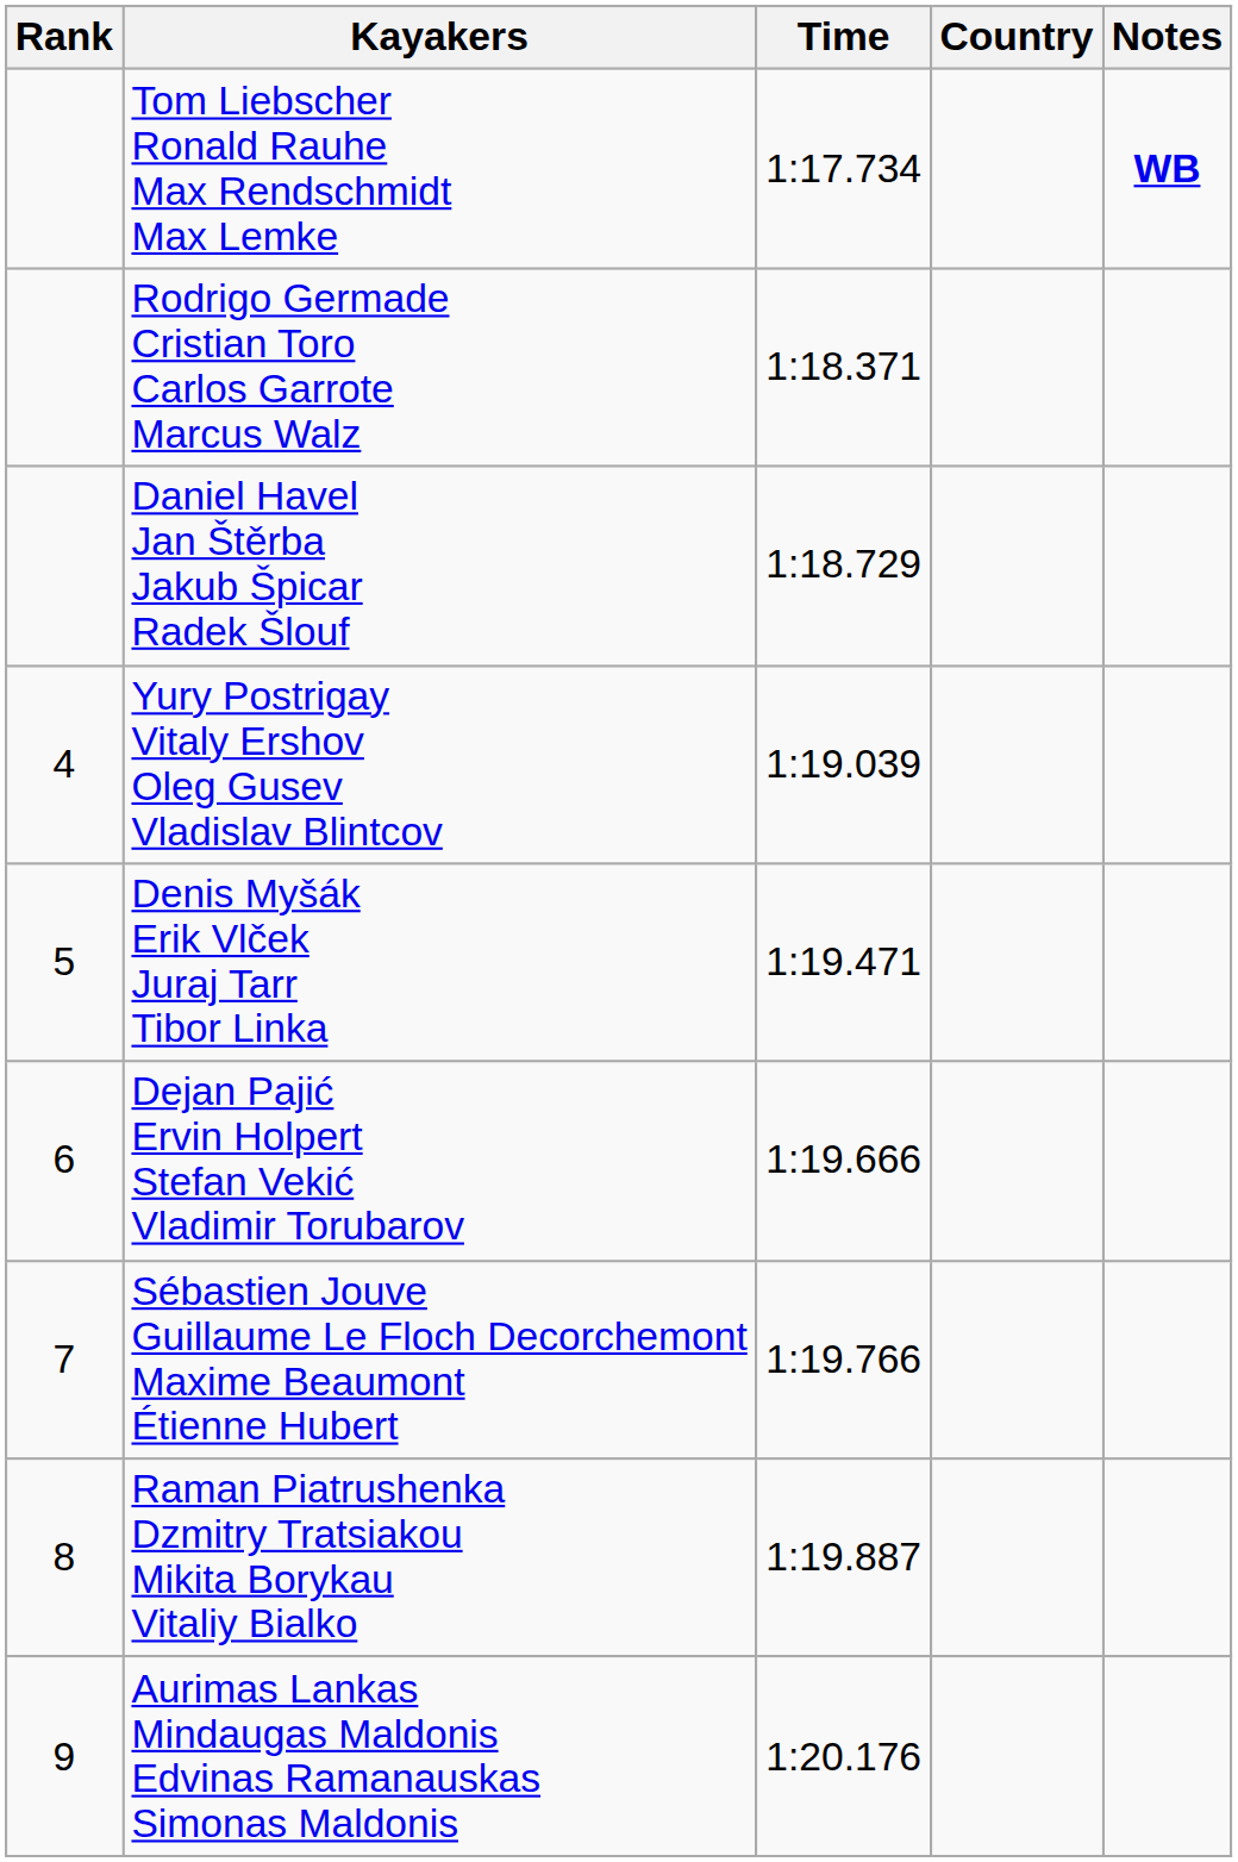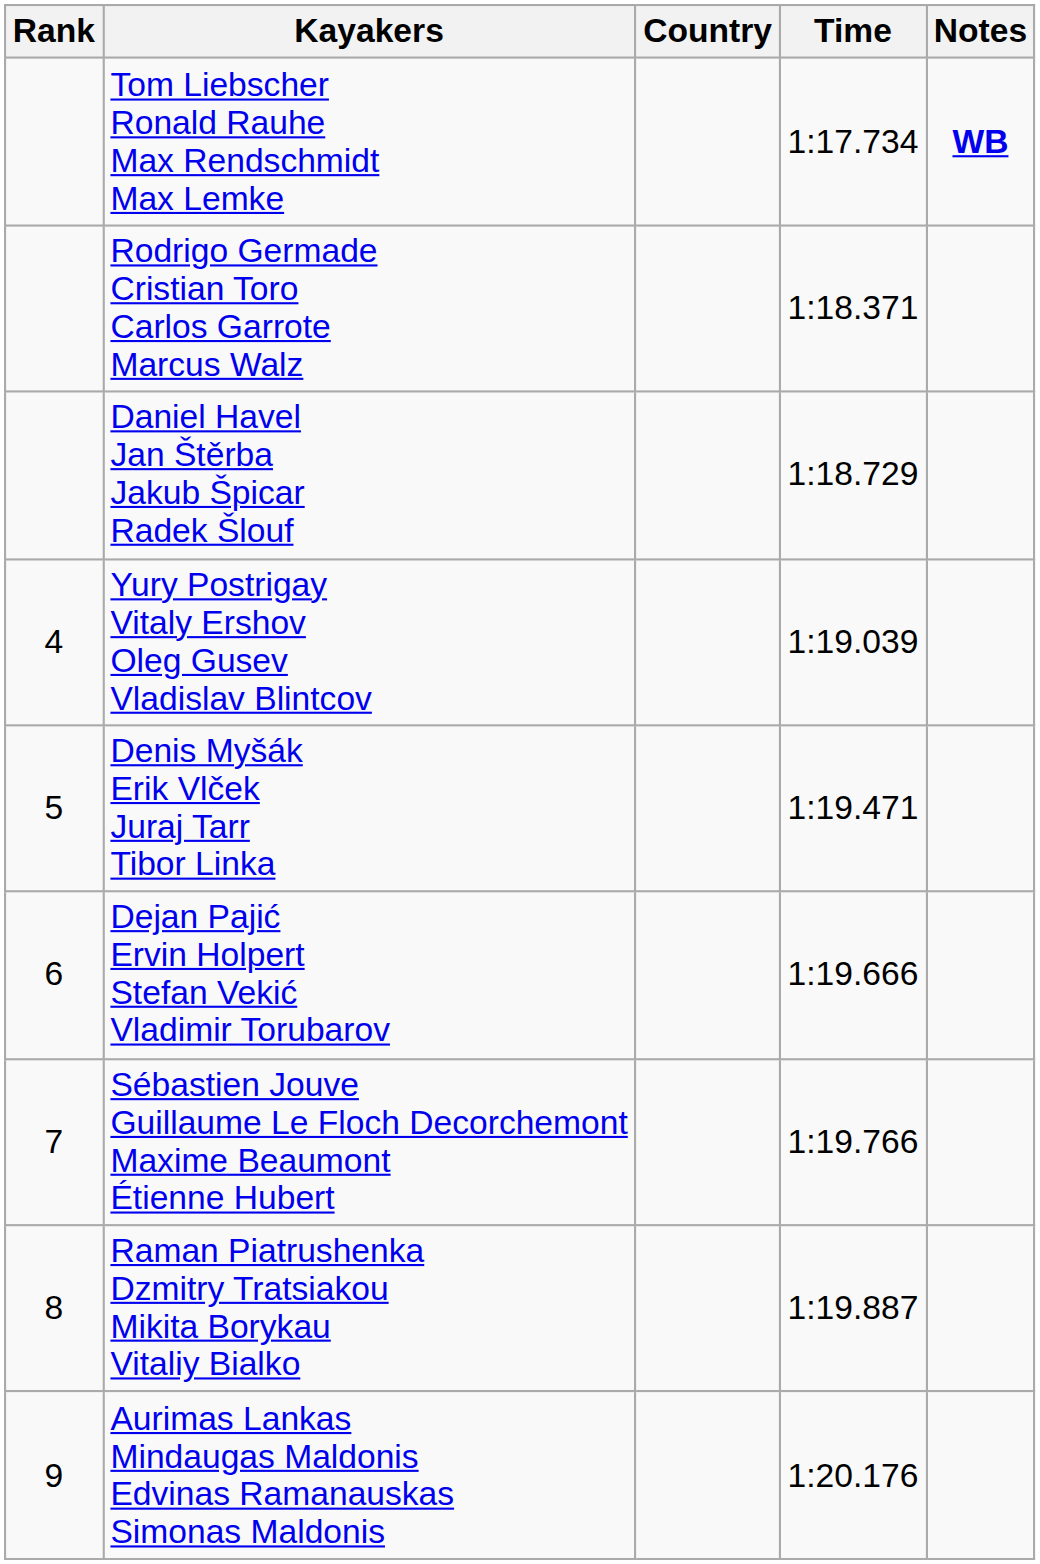columns swapped: Country <-> Time
